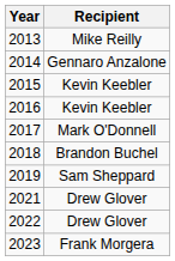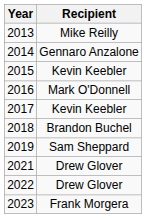2016 | Recipient: Kevin Keebler -> Mark O'Donnell
2017 | Recipient: Mark O'Donnell -> Kevin Keebler
